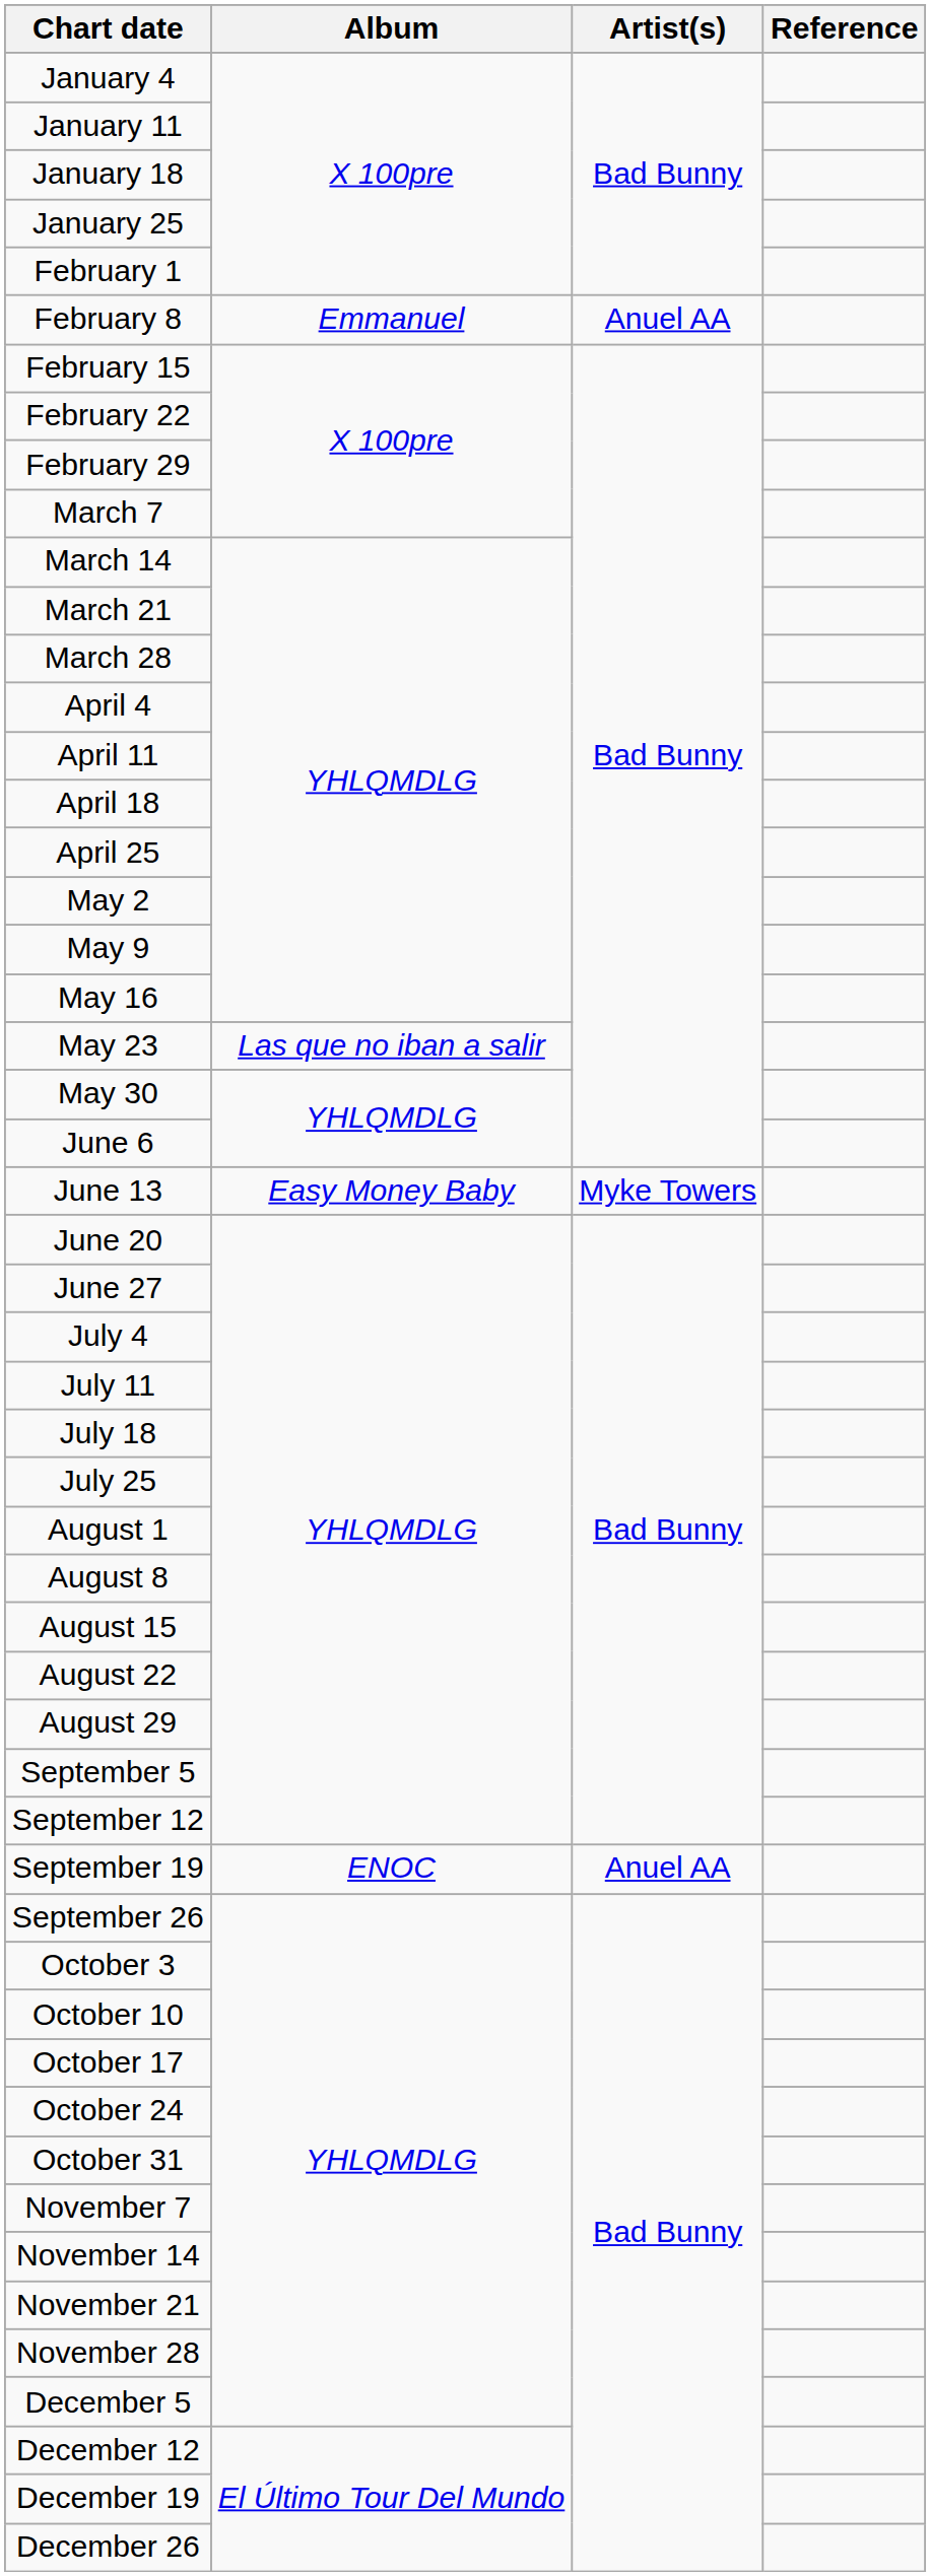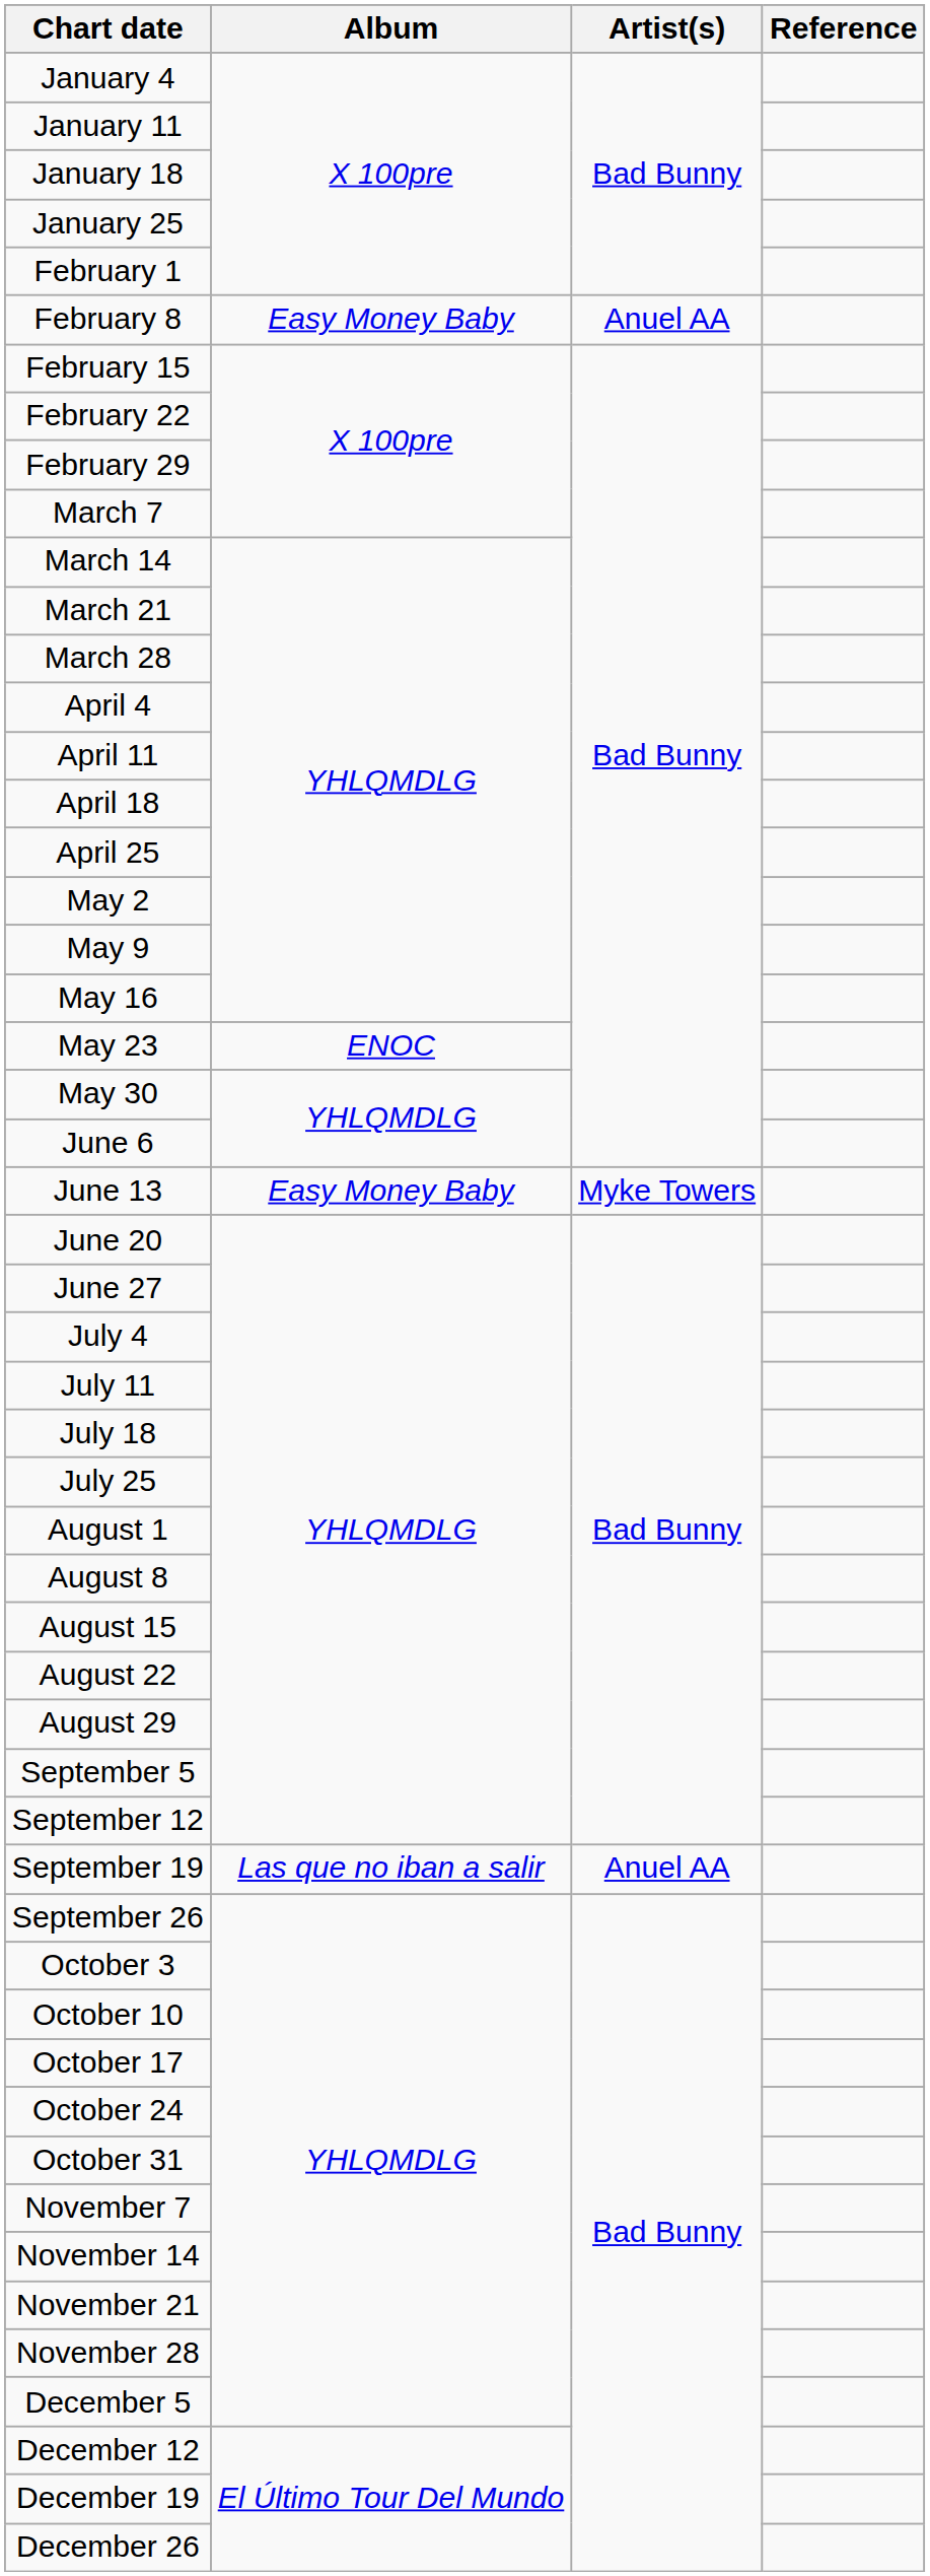February 8 | Album: Emmanuel -> Easy Money Baby
May 23 | Album: Las que no iban a salir -> ENOC
September 19 | Album: ENOC -> Las que no iban a salir
